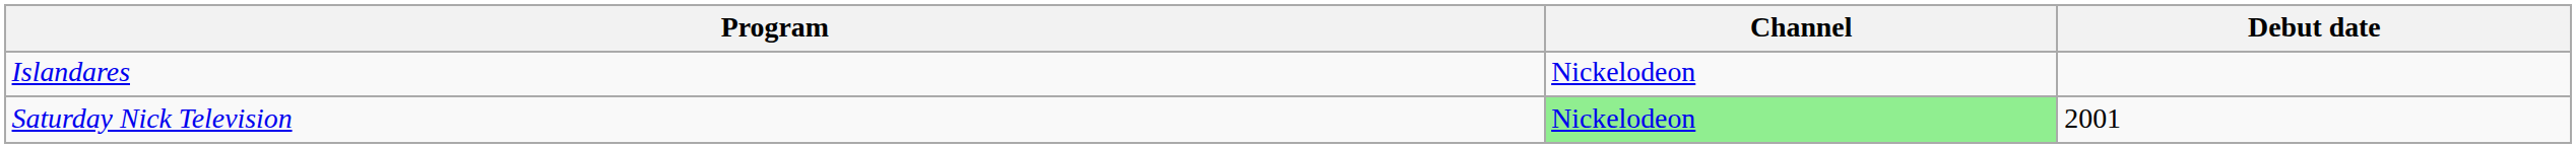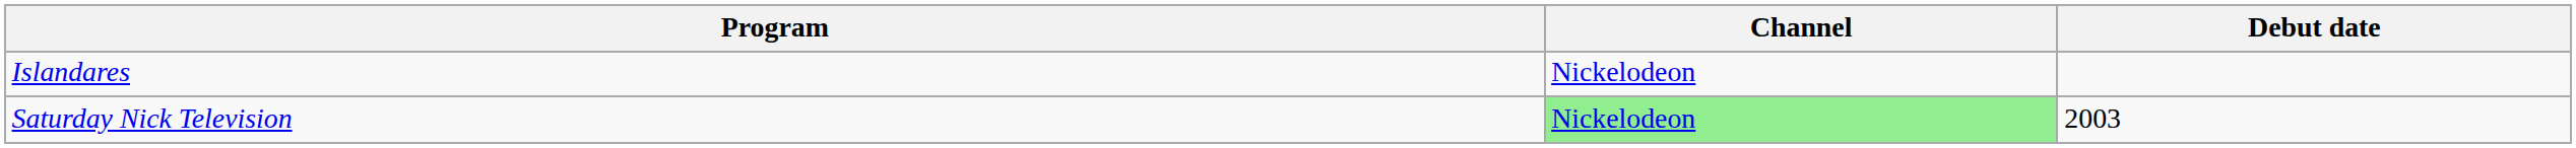Saturday Nick Television | Debut date: 2001 -> 2003
